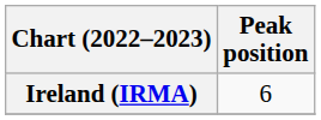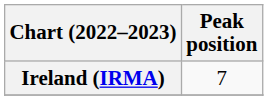Ireland (IRMA) | Peak position: 6 -> 7
